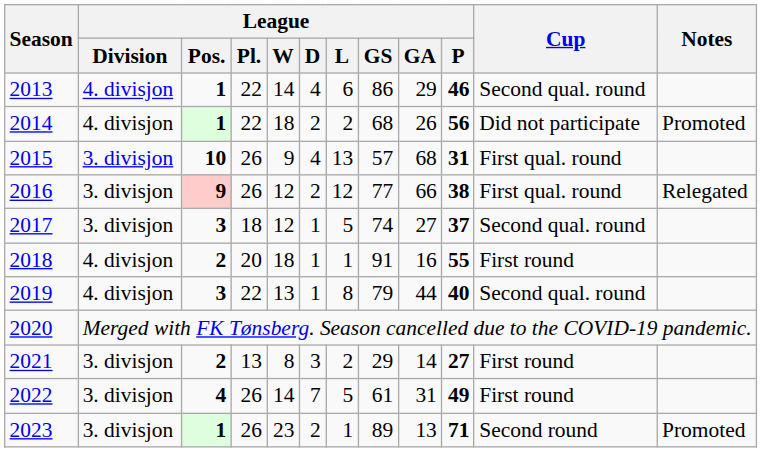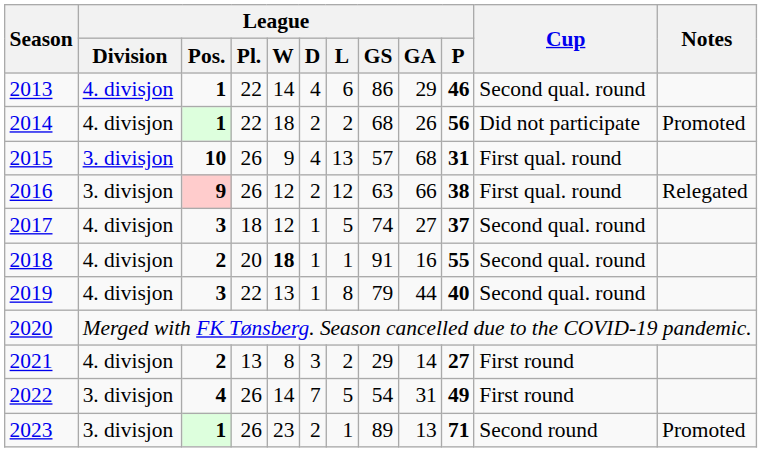2016 | League / GS: 77 -> 63
2017 | League / Division: 3. divisjon -> 4. divisjon
2018 | League / W: normal -> bold
2018 | Cup: First round -> Second qual. round
2021 | League / Division: 3. divisjon -> 4. divisjon
2022 | League / GS: 61 -> 54
